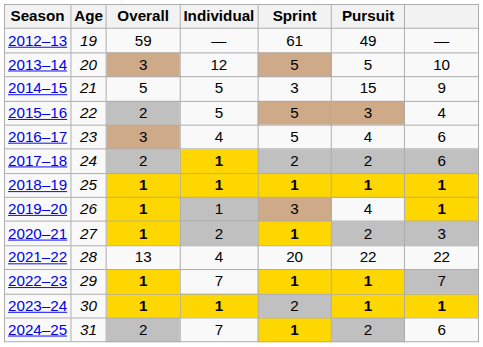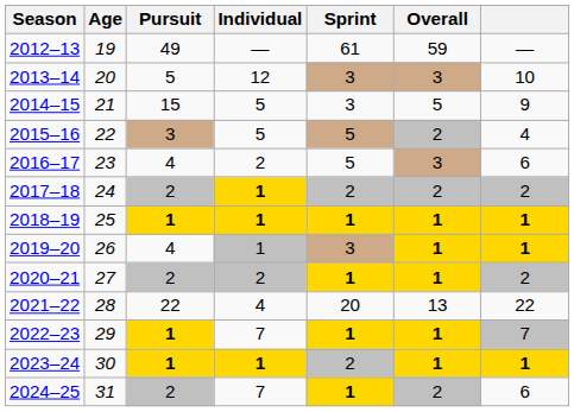columns swapped: Overall <-> Pursuit
2013–14 | Sprint: 5 -> 3
2016–17 | Individual: 4 -> 2
2017–18 | column 7: 6 -> 2
2020–21 | column 7: 3 -> 2
